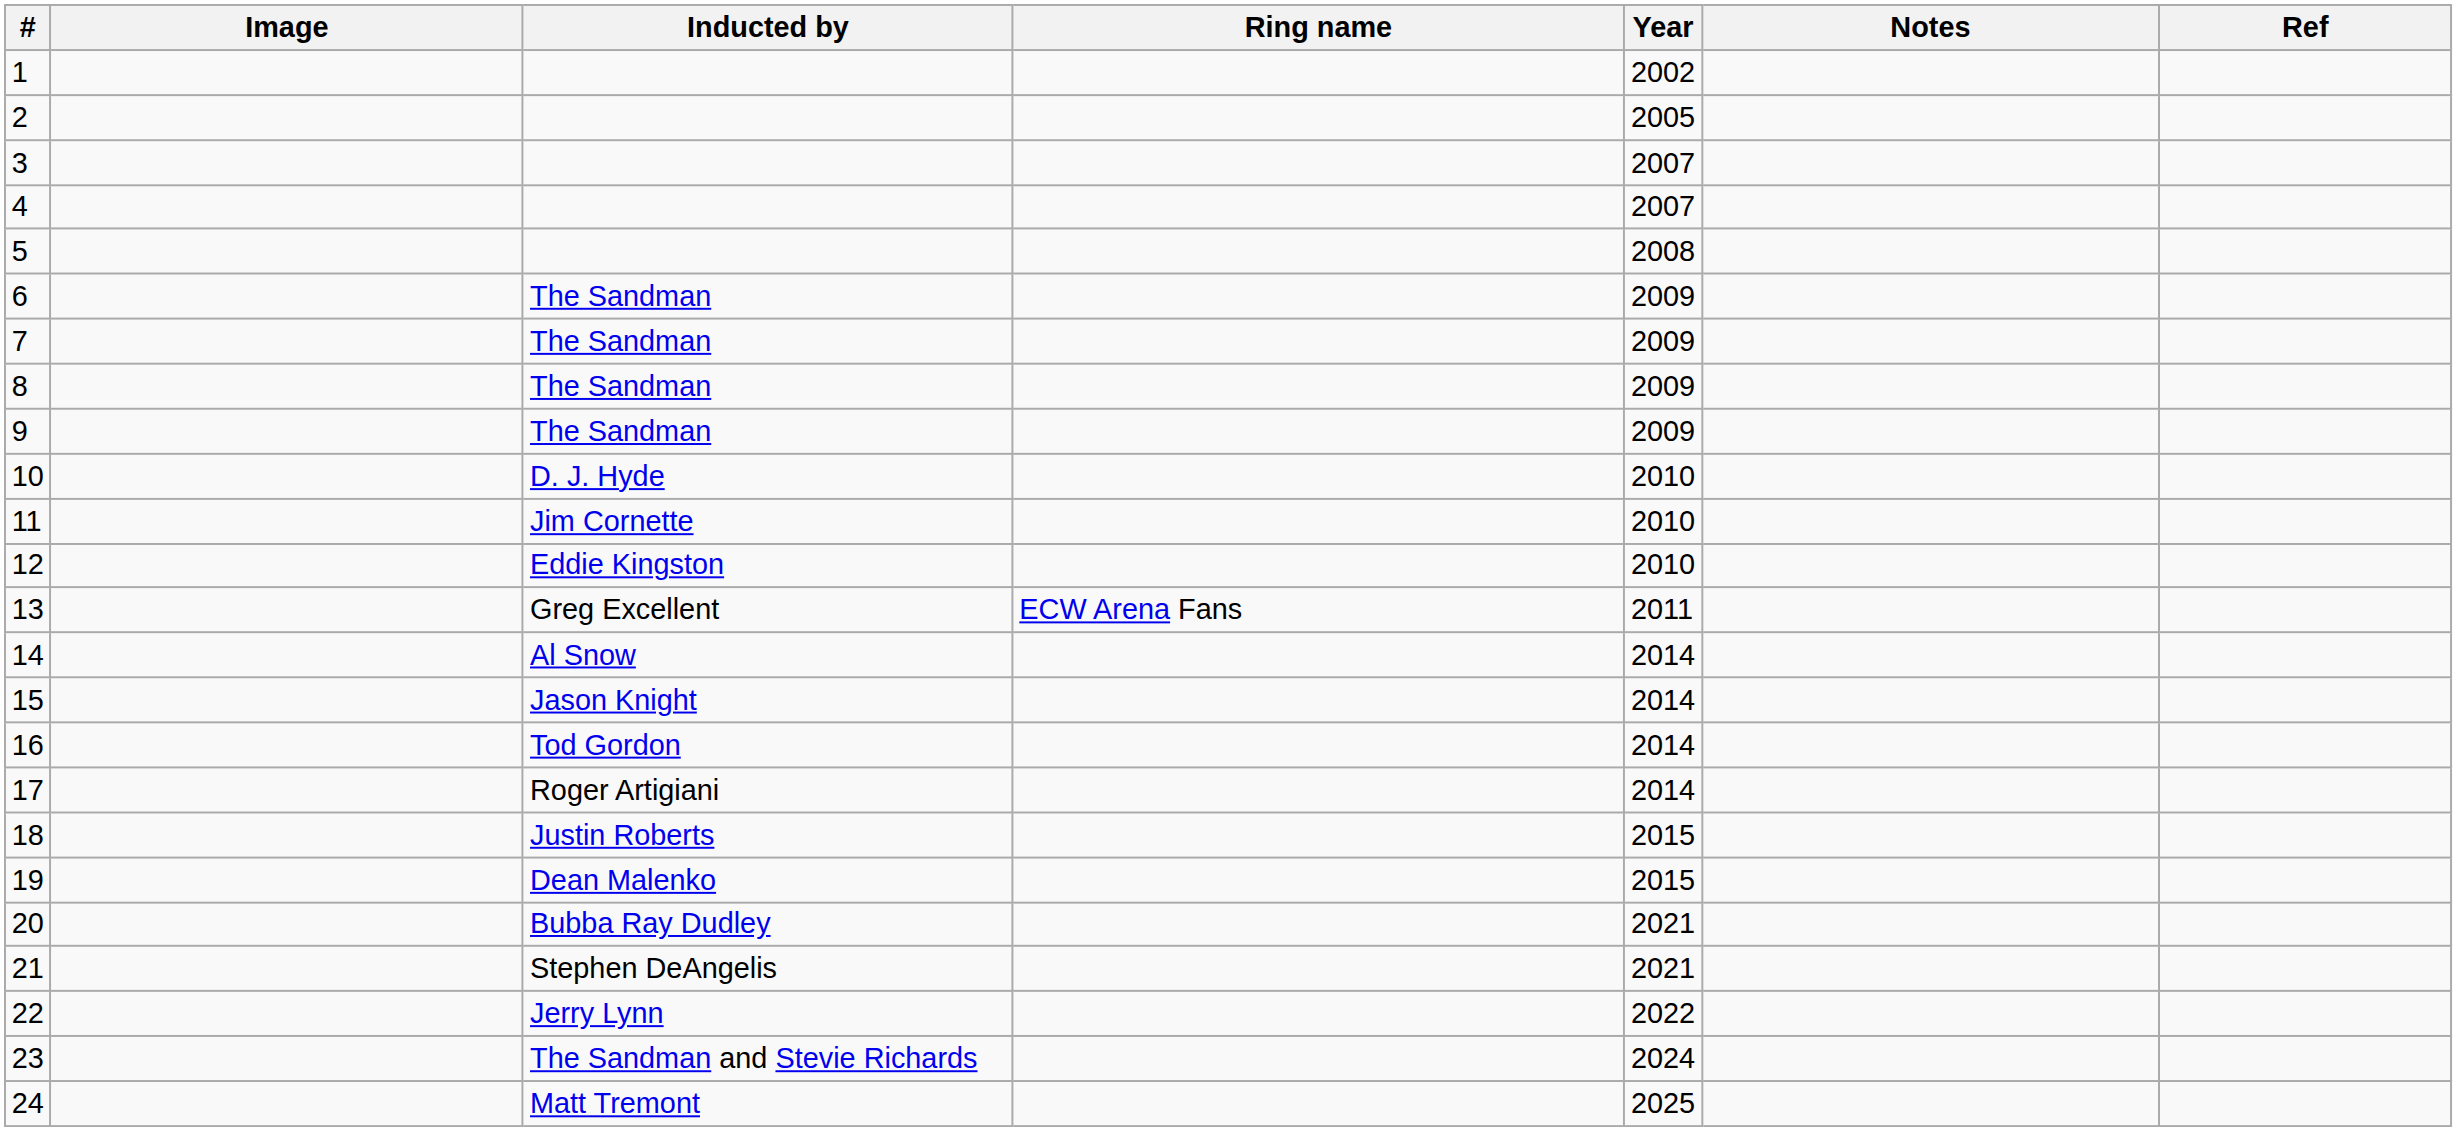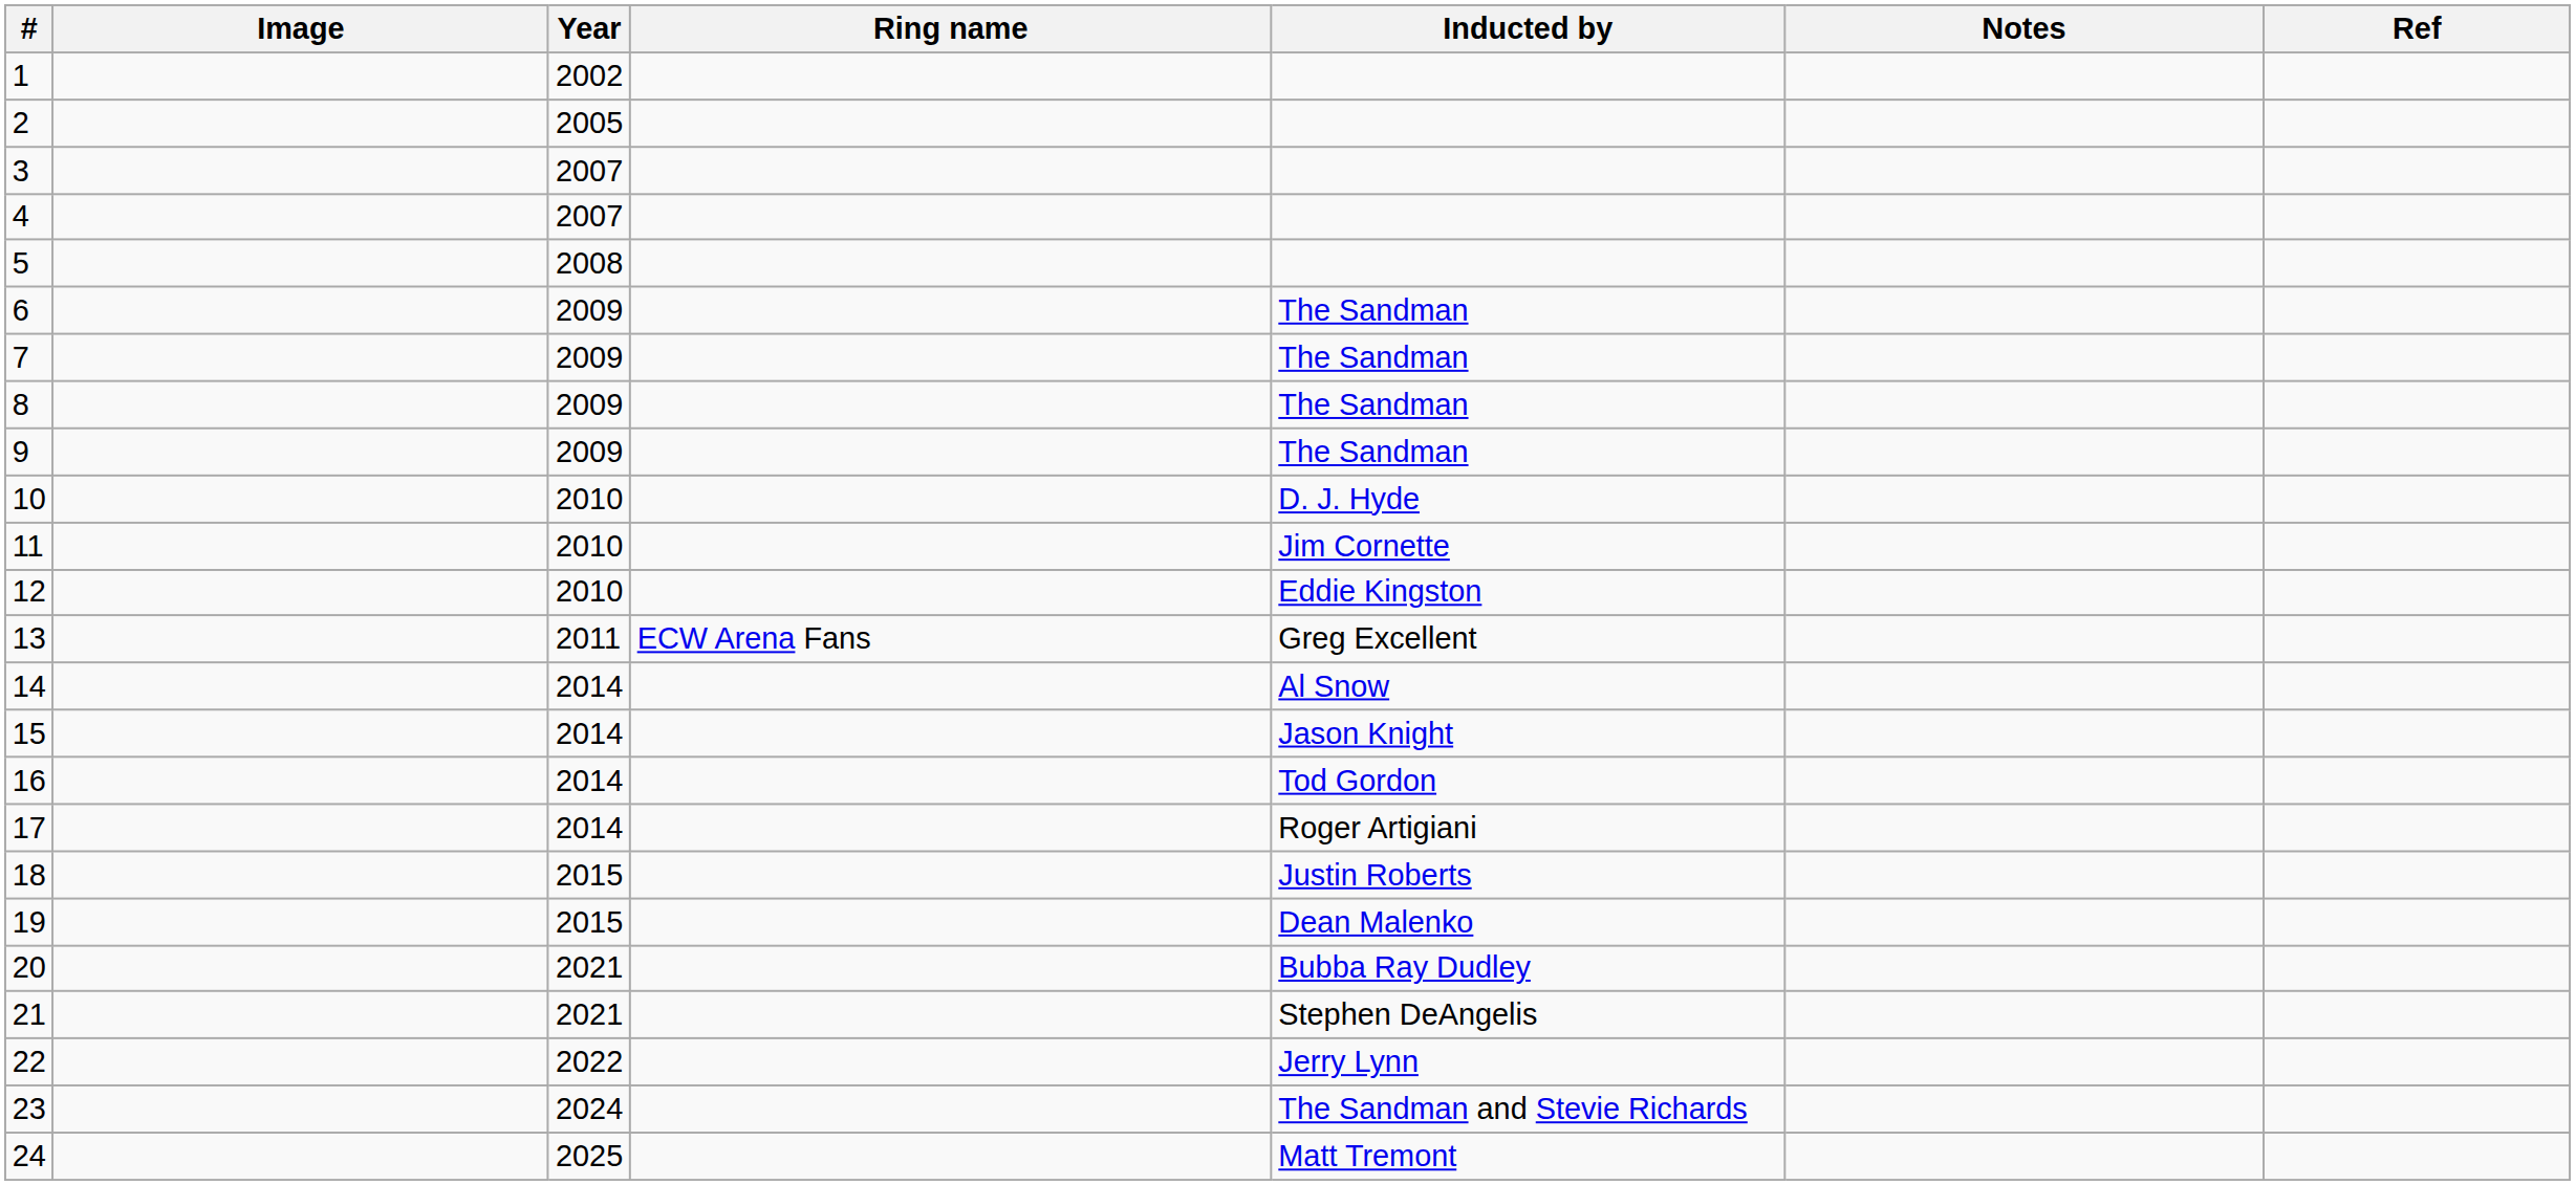columns swapped: Year <-> Inducted by
